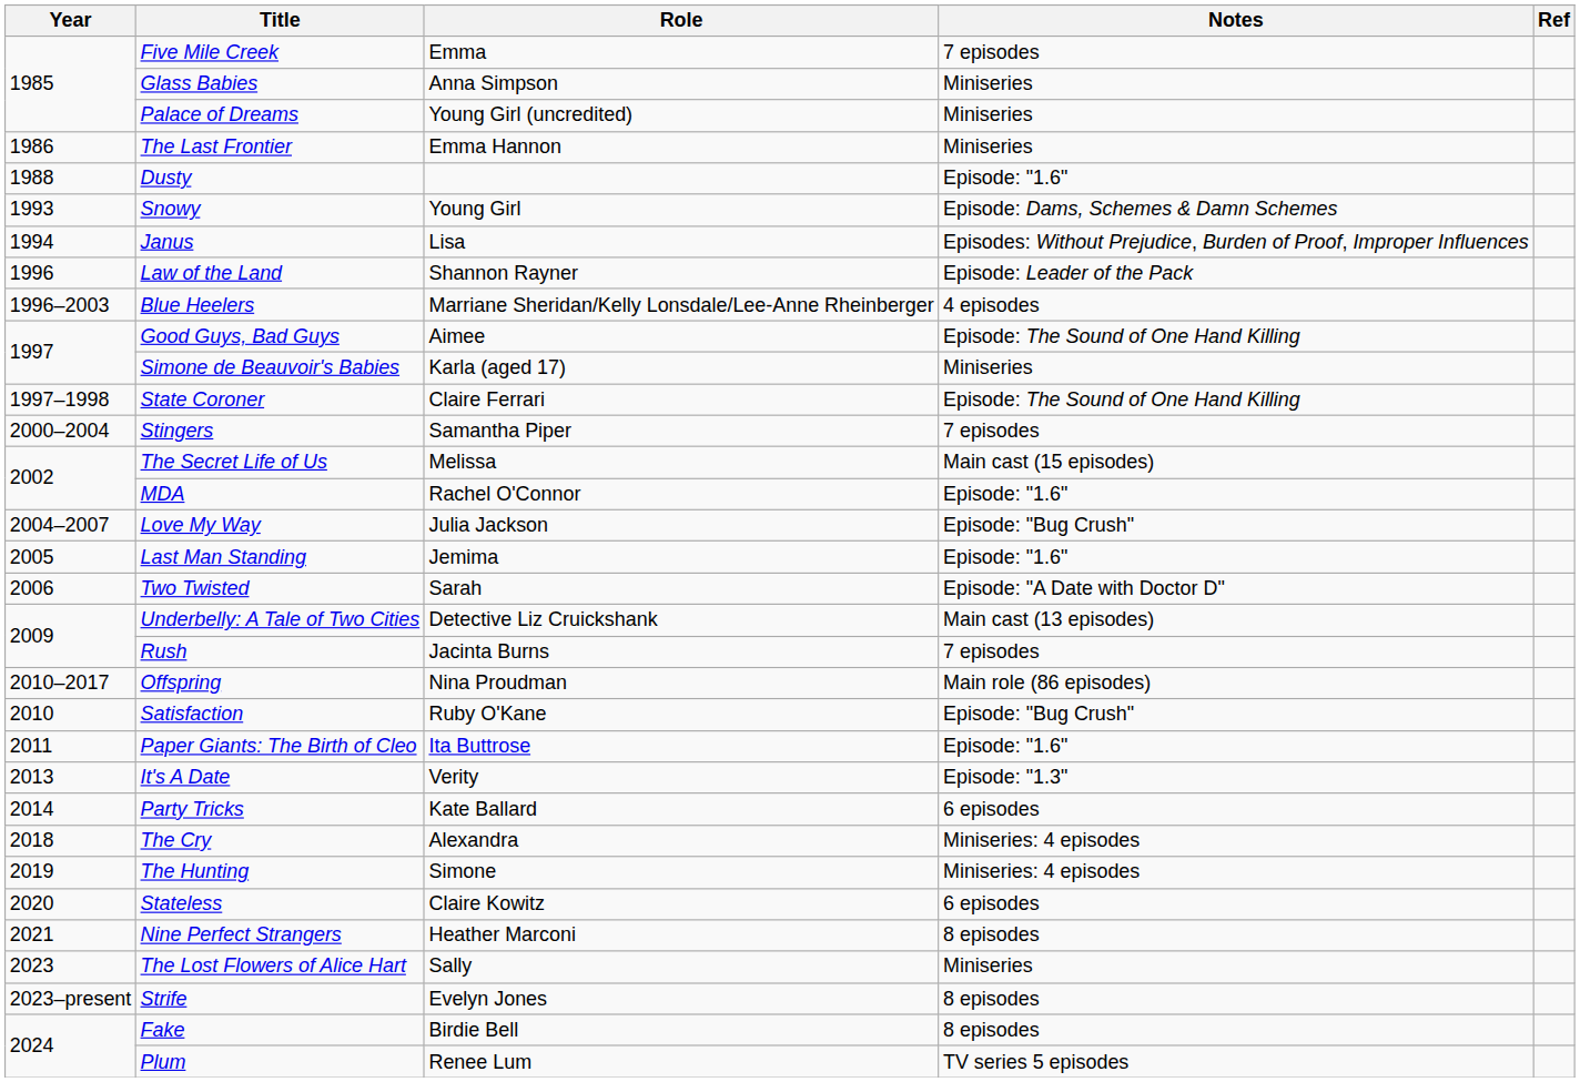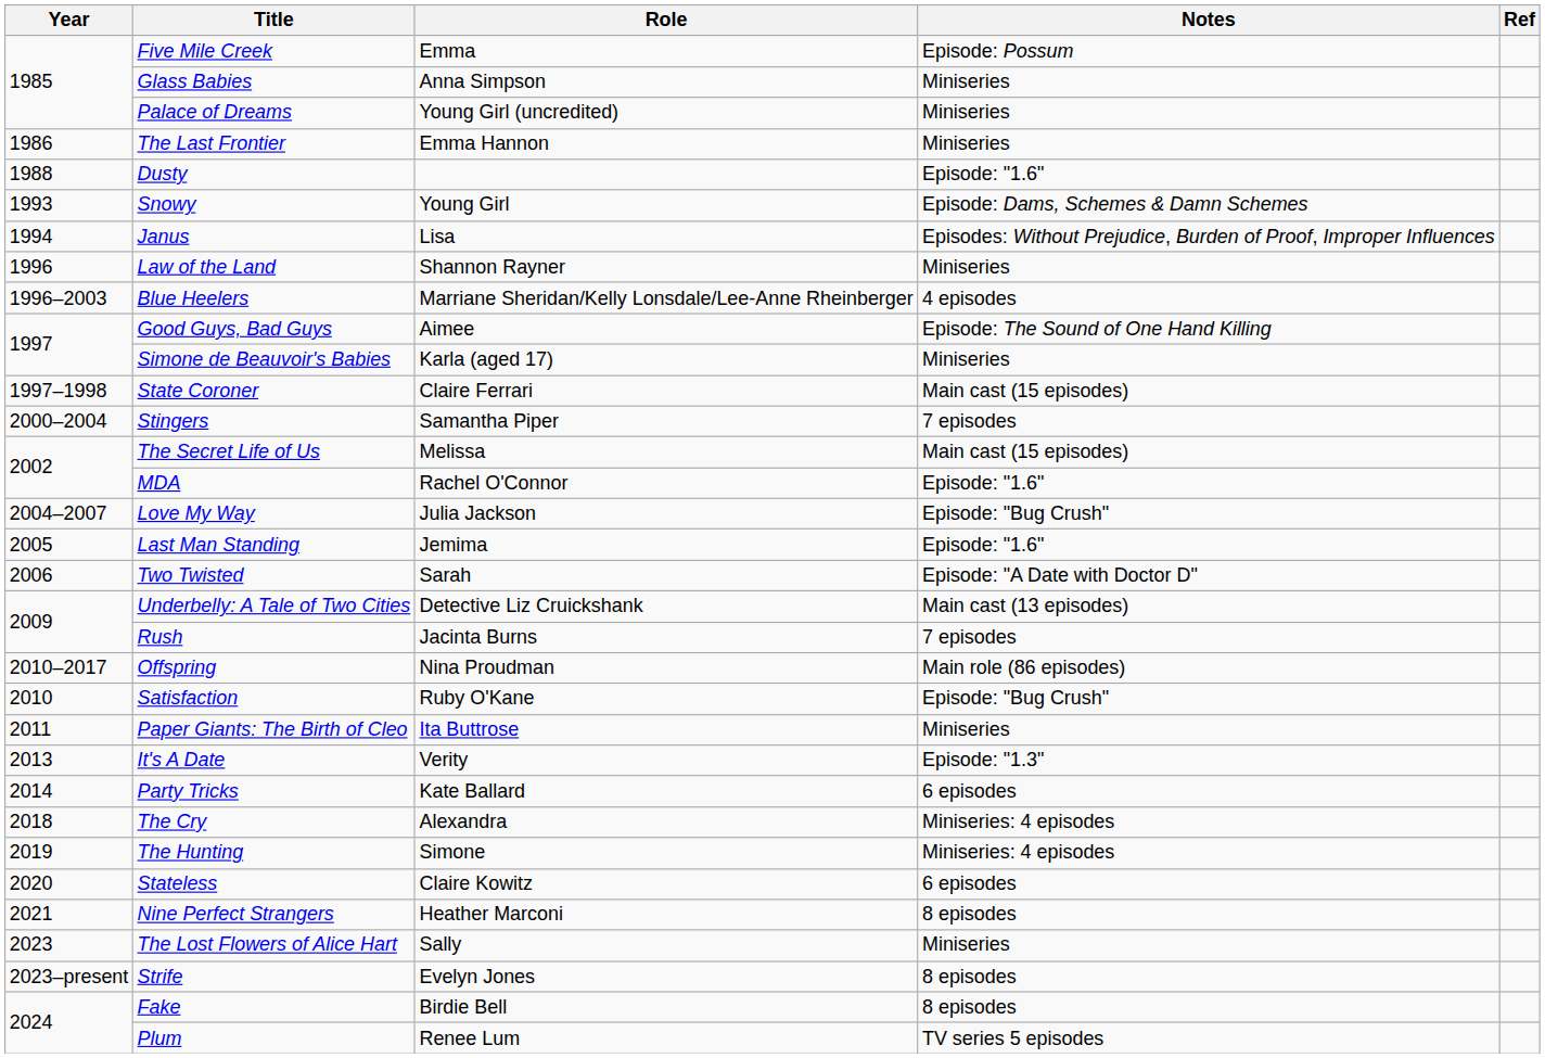Five Mile Creek | Notes: 7 episodes -> Episode: Possum
Law of the Land | Notes: Episode: Leader of the Pack -> Miniseries
State Coroner | Notes: Episode: The Sound of One Hand Killing -> Main cast (15 episodes)
Paper Giants: The Birth of Cleo | Notes: Episode: "1.6" -> Miniseries
